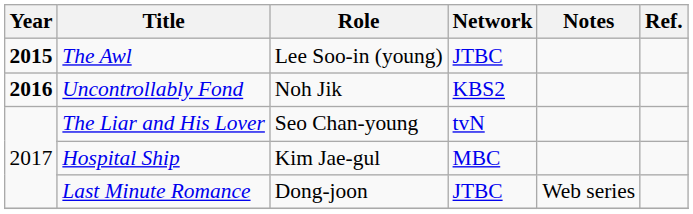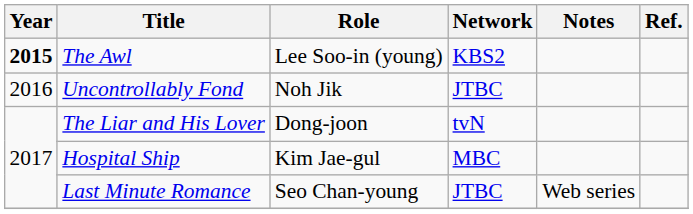The Awl | Network: JTBC -> KBS2
Uncontrollably Fond | Year: bold -> normal
Uncontrollably Fond | Network: KBS2 -> JTBC
The Liar and His Lover | Role: Seo Chan-young -> Dong-joon
Last Minute Romance | Role: Dong-joon -> Seo Chan-young
